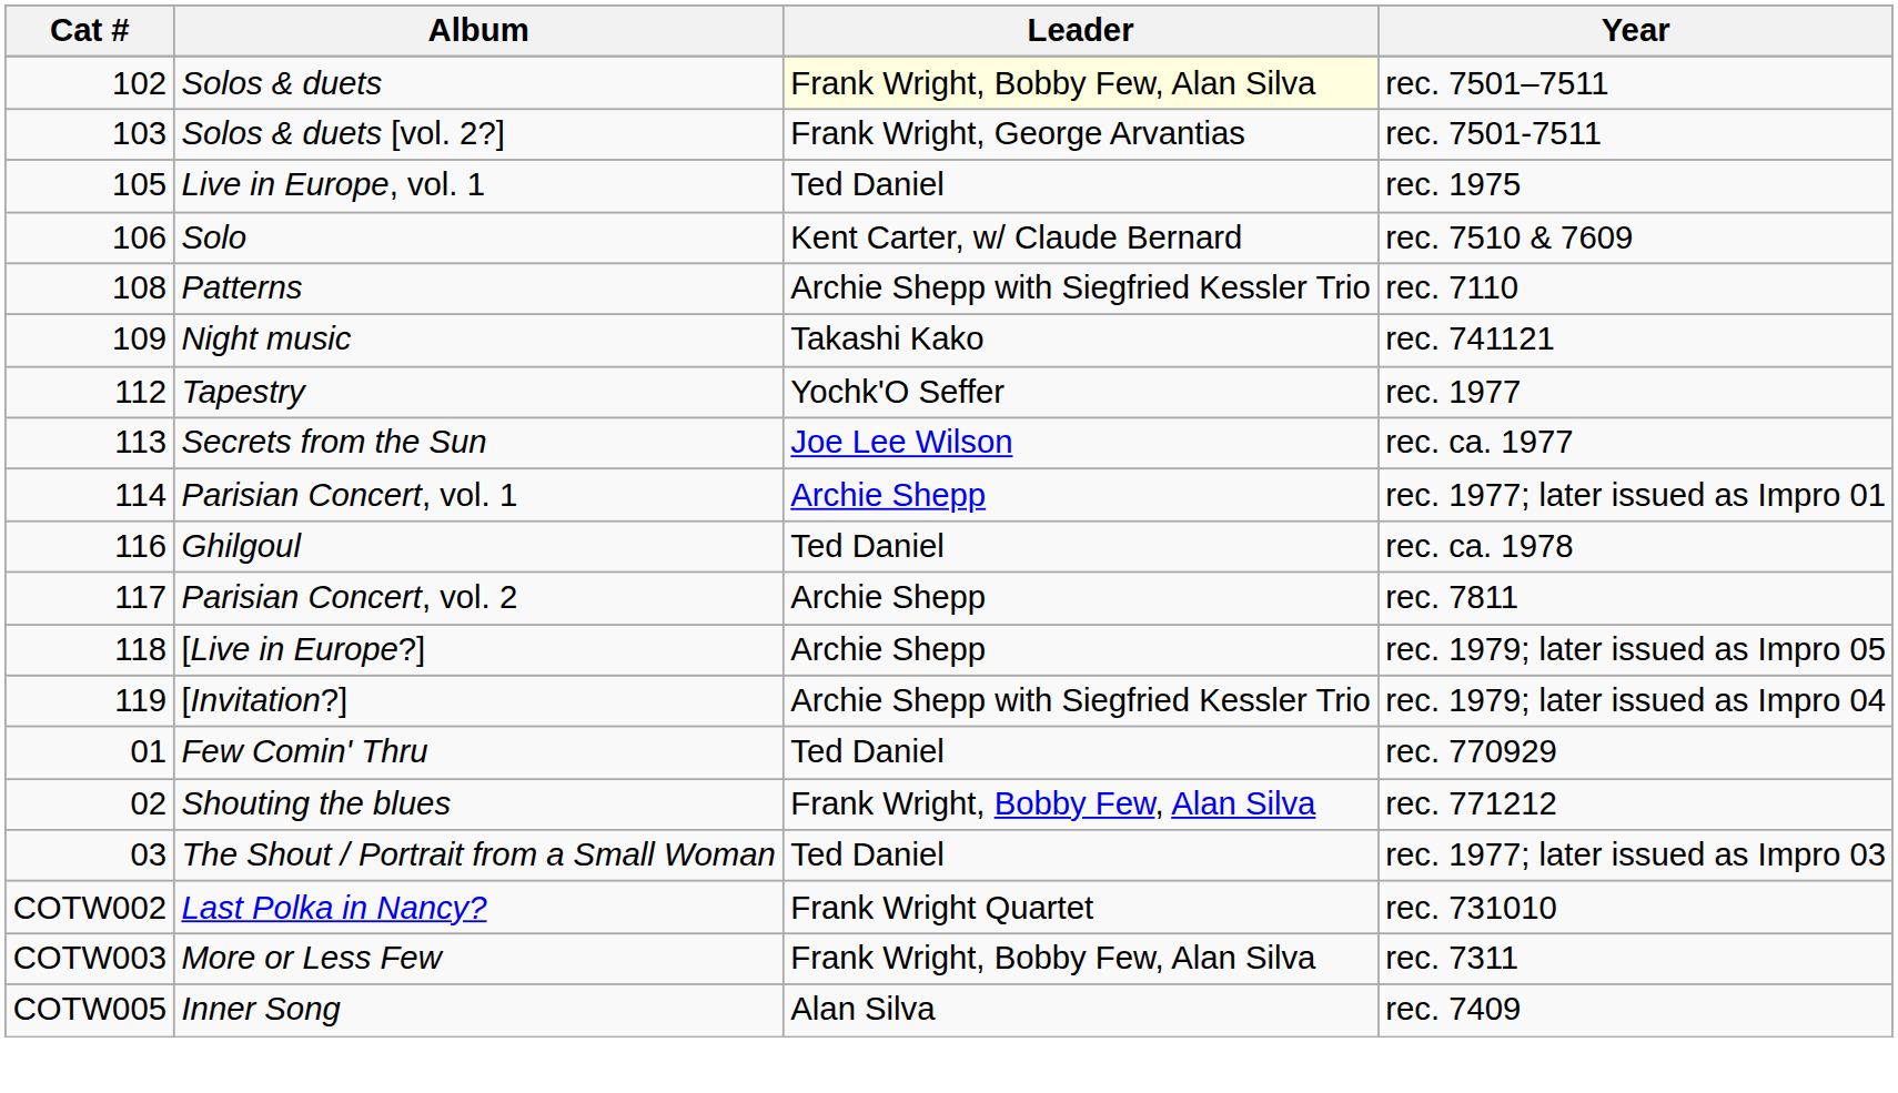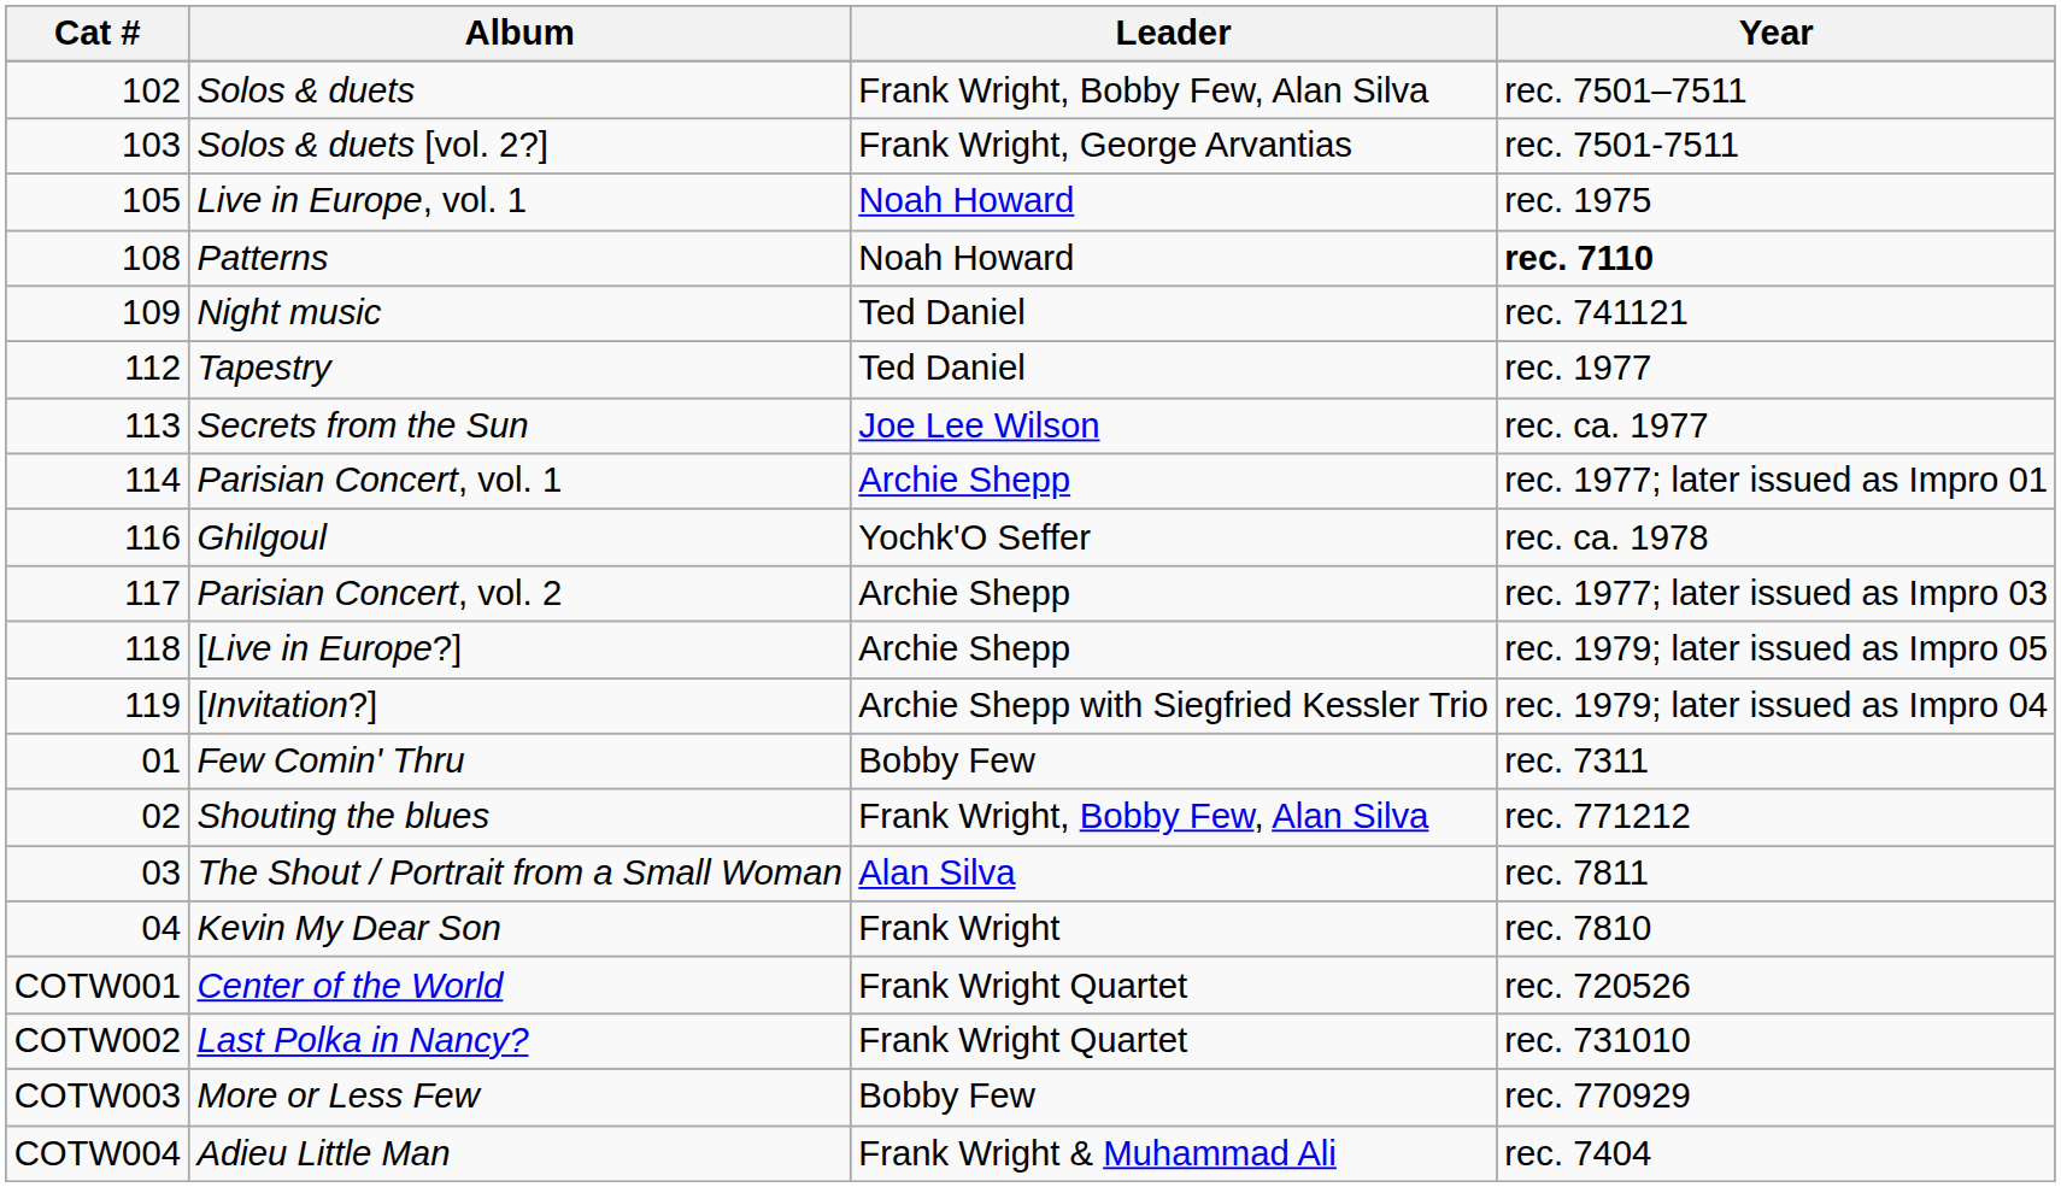Solos & duets | Leader: lightyellow background -> no background
Live in Europe, vol. 1 | Leader: Ted Daniel -> Noah Howard
- row: 106 | Solo | Kent Carter, w/ Claude Bernard | rec. 7510 & 7609
Patterns | Leader: Archie Shepp with Siegfried Kessler Trio -> Noah Howard
Patterns | Year: normal -> bold
Night music | Leader: Takashi Kako -> Ted Daniel
Tapestry | Leader: Yochk'O Seffer -> Ted Daniel
Ghilgoul | Leader: Ted Daniel -> Yochk'O Seffer
Parisian Concert, vol. 2 | Year: rec. 7811 -> rec. 1977; later issued as Impro 03
Few Comin' Thru | Leader: Ted Daniel -> Bobby Few
Few Comin' Thru | Year: rec. 770929 -> rec. 7311
The Shout / Portrait from a Small Woman | Leader: Ted Daniel -> Alan Silva
The Shout / Portrait from a Small Woman | Year: rec. 1977; later issued as Impro 03 -> rec. 7811
+ row: 04 | Kevin My Dear Son | Frank Wright | rec. 7810
+ row: COTW001 | Center of the World | Frank Wright Quartet | rec. 720526
More or Less Few | Leader: Frank Wright, Bobby Few, Alan Silva -> Bobby Few
More or Less Few | Year: rec. 7311 -> rec. 770929
+ row: COTW004 | Adieu Little Man | Frank Wright & Muhammad Ali | rec. 7404
- row: COTW005 | Inner Song | Alan Silva | rec. 7409
